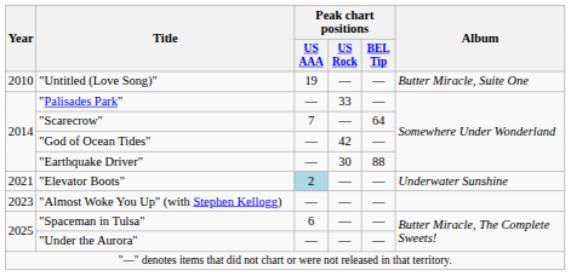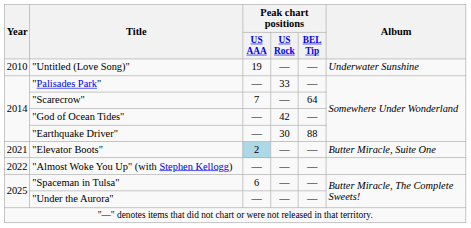"Untitled (Love Song)" | Album: Butter Miracle, Suite One -> Underwater Sunshine
"Elevator Boots" | Album: Underwater Sunshine -> Butter Miracle, Suite One
"Almost Woke You Up" (with Stephen Kellogg) | Year: 2023 -> 2022
